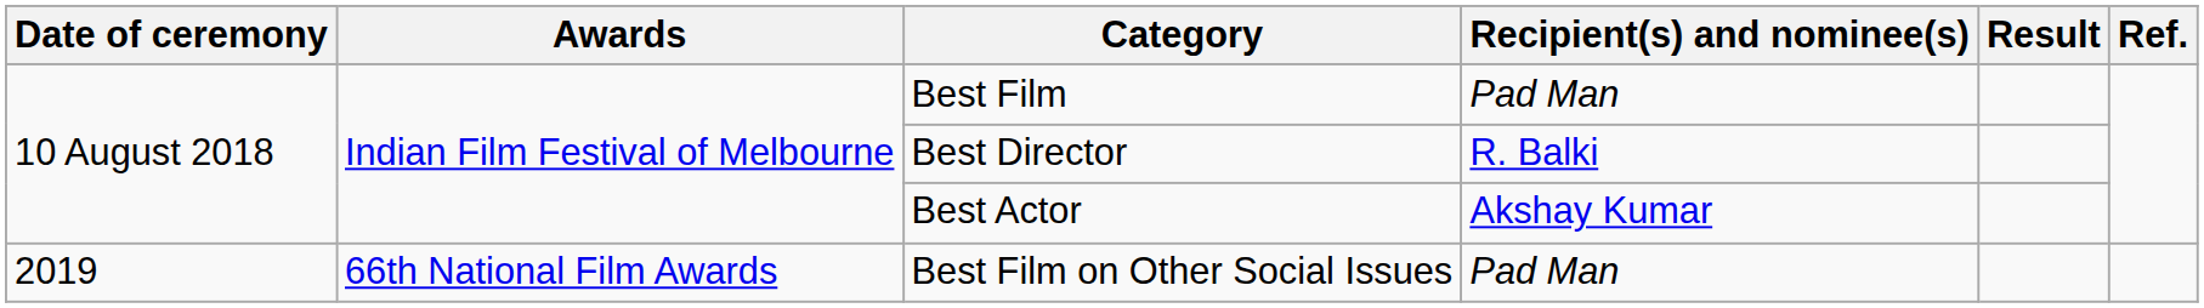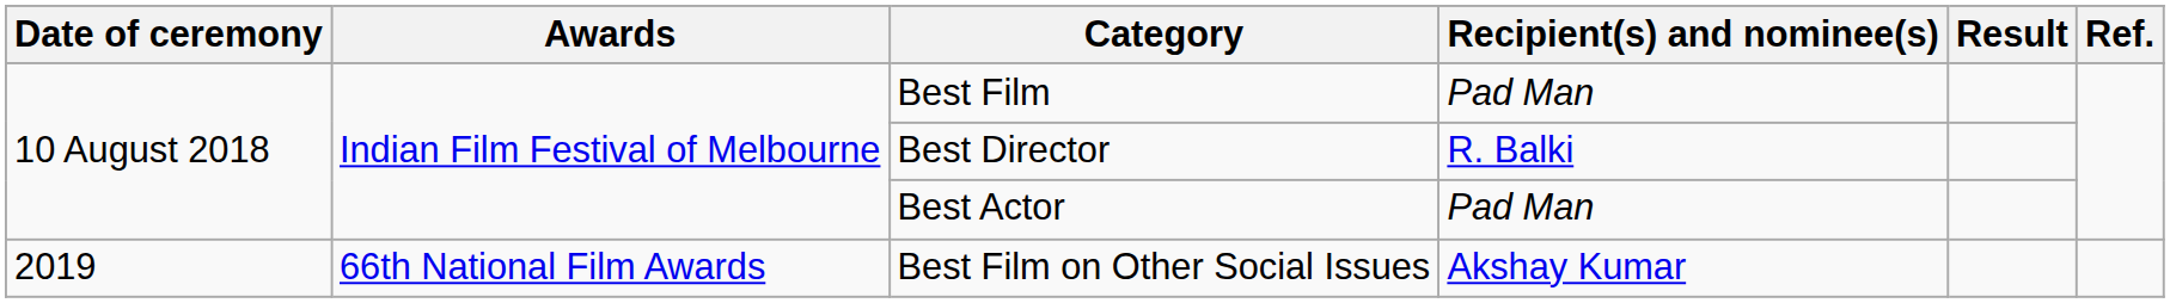Best Actor | Recipient(s) and nominee(s): Akshay Kumar -> Pad Man
Best Film on Other Social Issues | Recipient(s) and nominee(s): Pad Man -> Akshay Kumar
